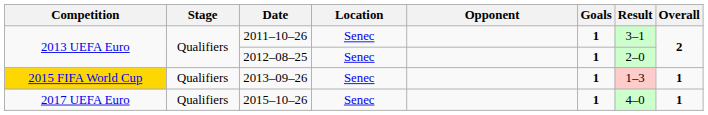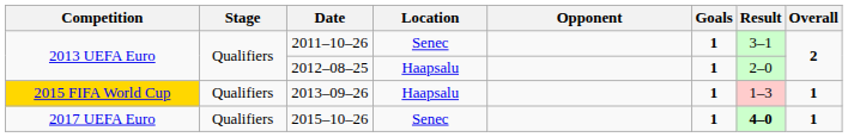2012–08–25 | Location: Senec -> Haapsalu
2013–09–26 | Location: Senec -> Haapsalu
2015–10–26 | Result: normal -> bold
